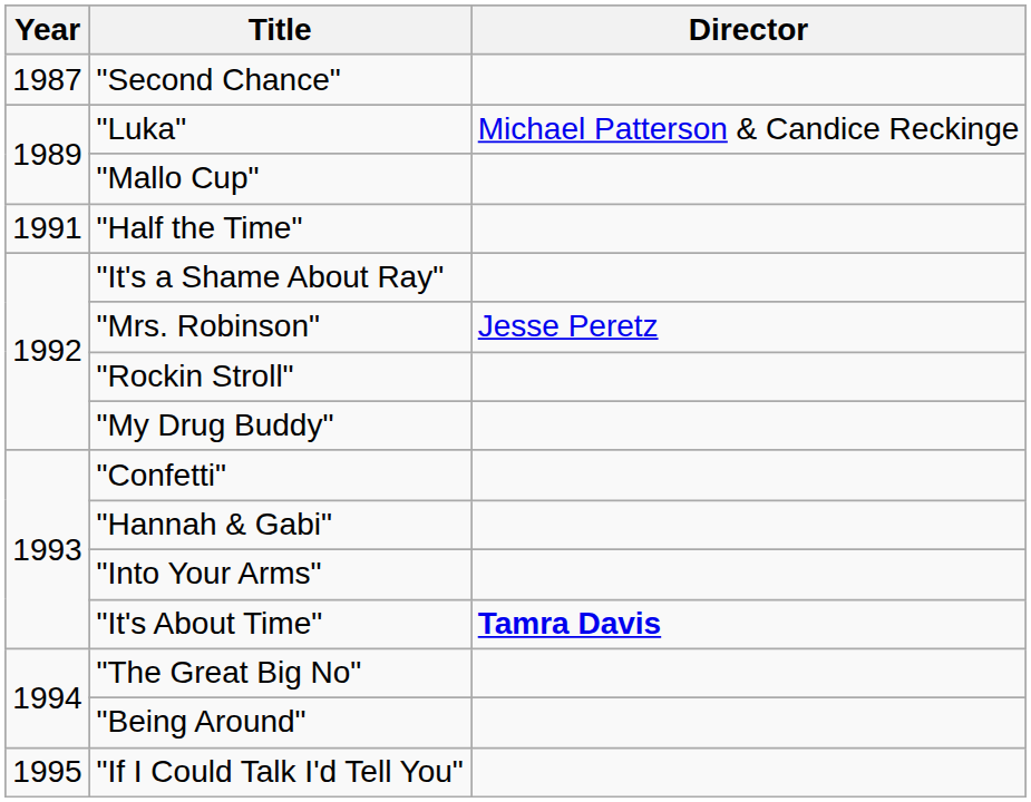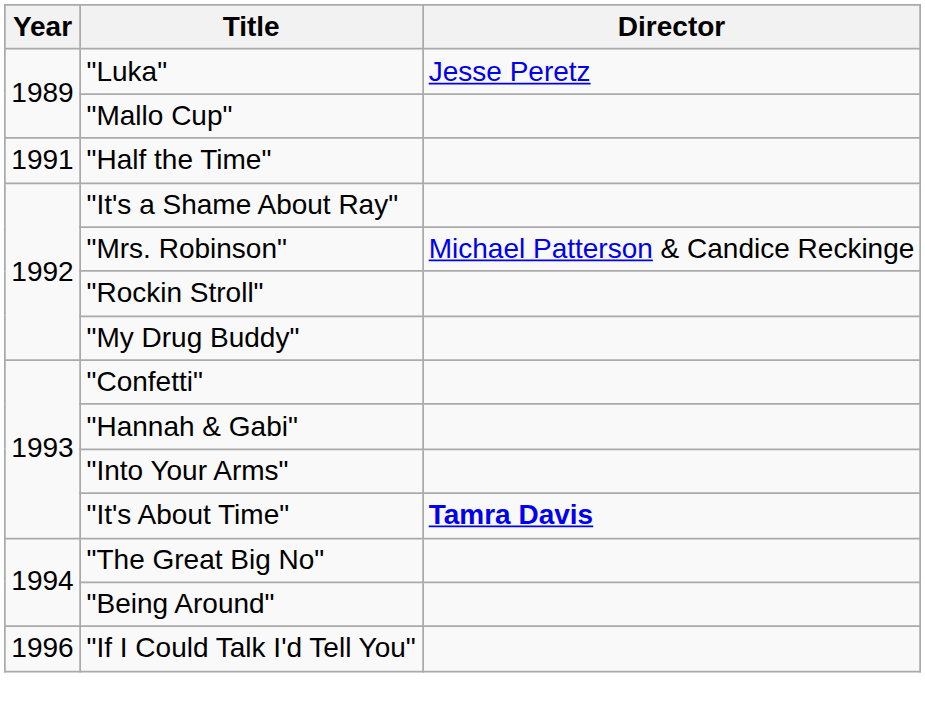- row: 1987 | "Second Chance"
"Luka" | Director: Michael Patterson & Candice Reckinge -> Jesse Peretz
"Mrs. Robinson" | Director: Jesse Peretz -> Michael Patterson & Candice Reckinge
"If I Could Talk I'd Tell You" | Year: 1995 -> 1996
